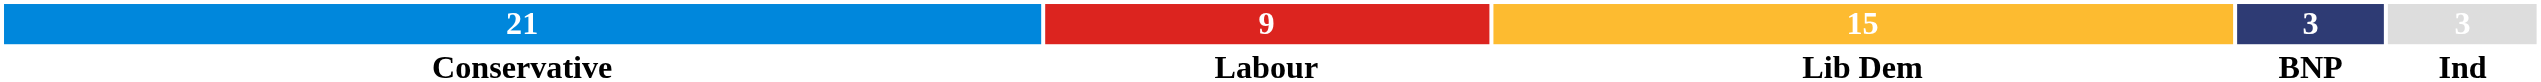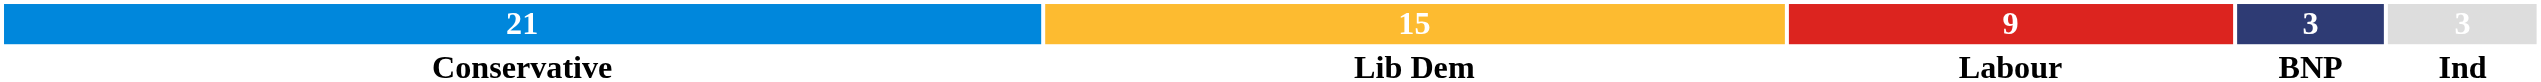columns swapped: 15 <-> 9
